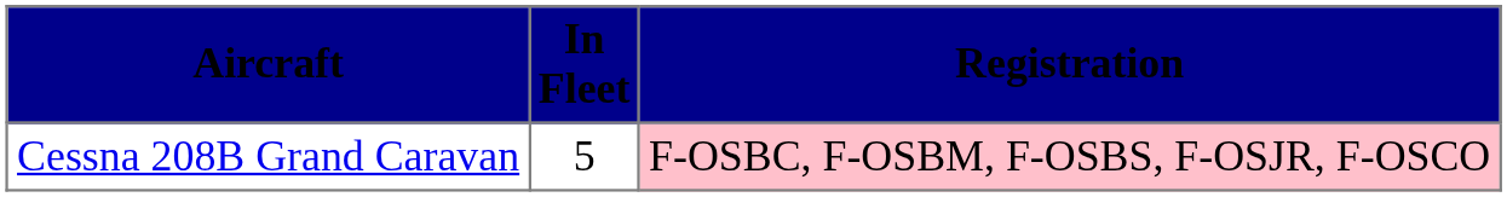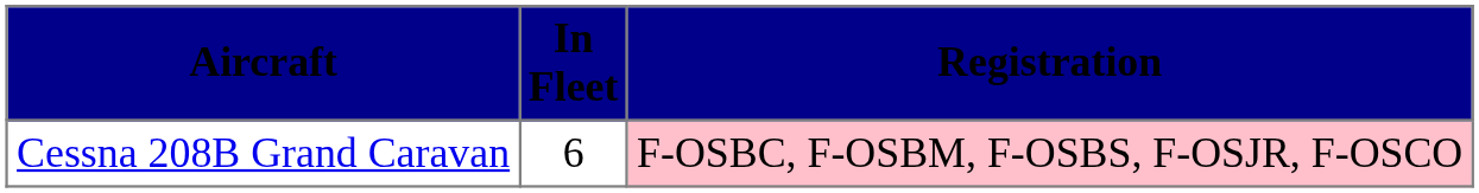Cessna 208B Grand Caravan | In Fleet: 5 -> 6
